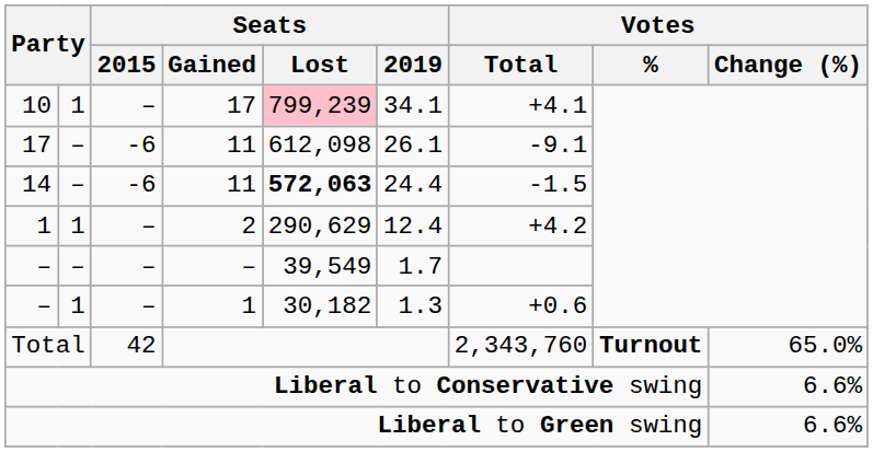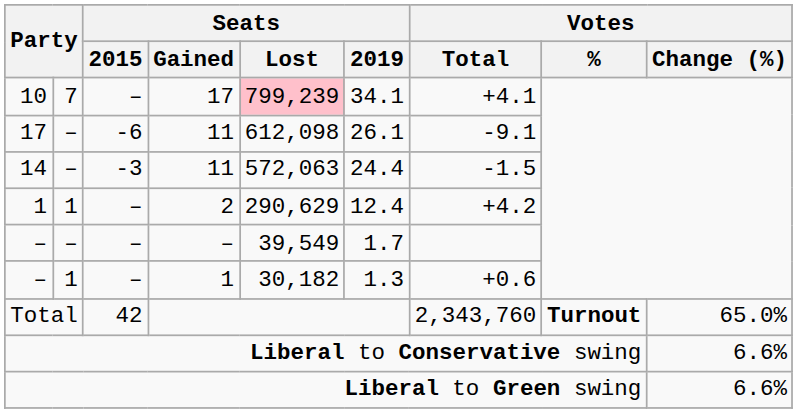10 | column 2: 1 -> 7
14 | Seats / 2015: -6 -> -3
14 | Seats / Lost: bold -> normal
